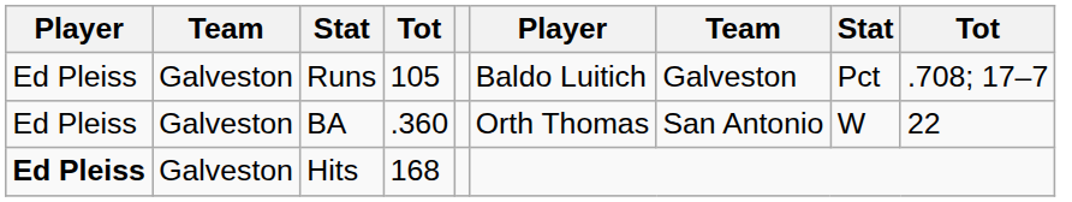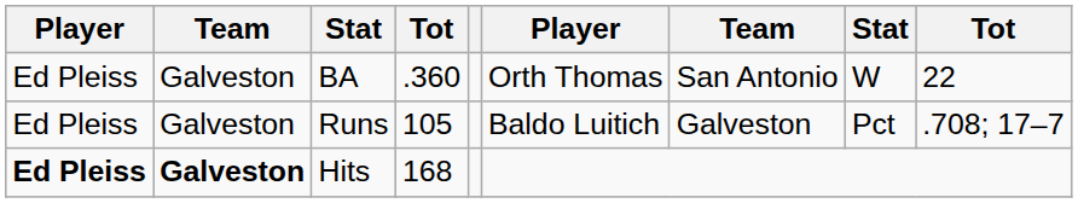rows swapped: BA <-> Runs
Hits | column 2: normal -> bold
